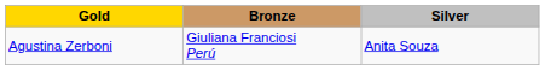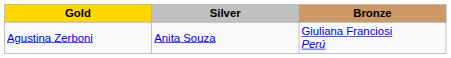columns swapped: Silver <-> Bronze
